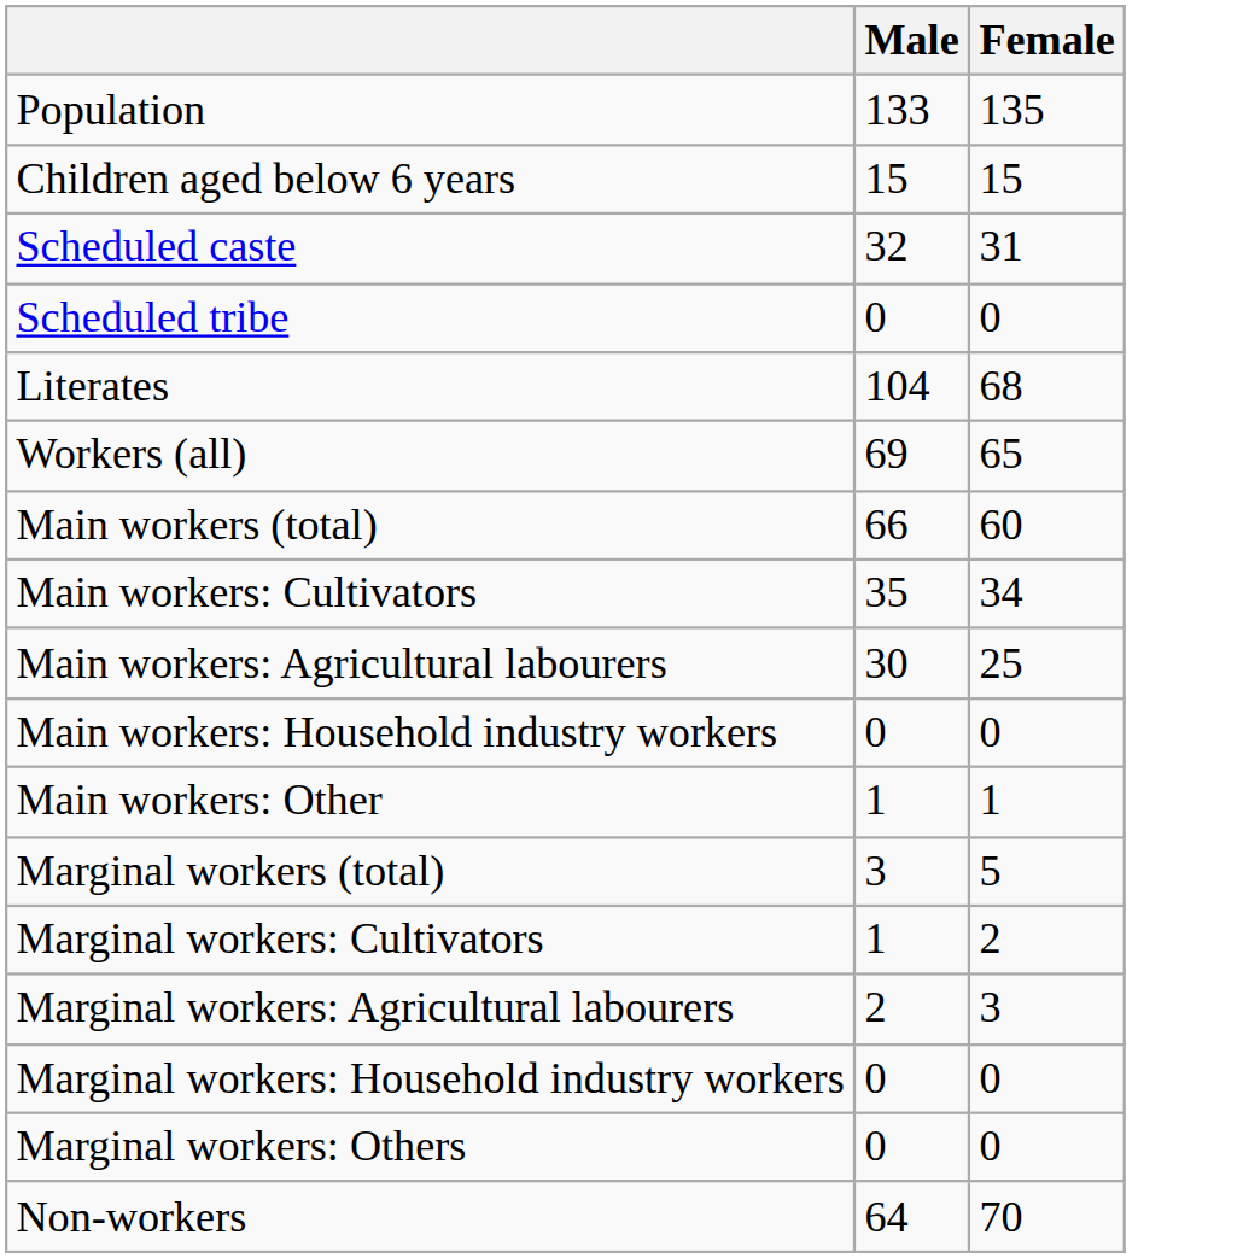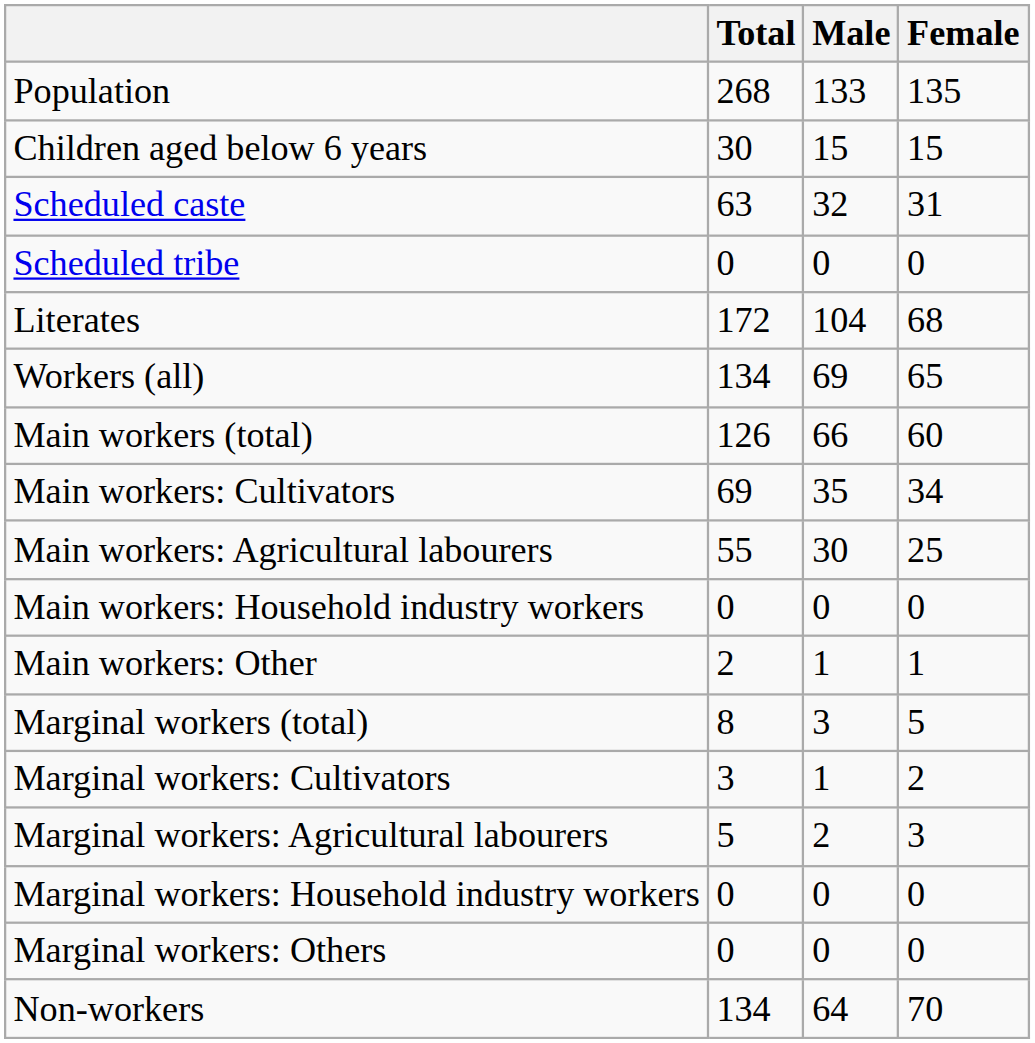+ column: Total | 268 | 30 | 63 | 0 | 172 | 134 | 126 | 69 | 55 | 0 | 2 | 8 | 3 | 5 | 0 | 0 | 134
